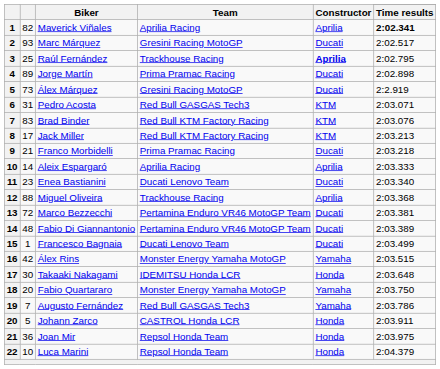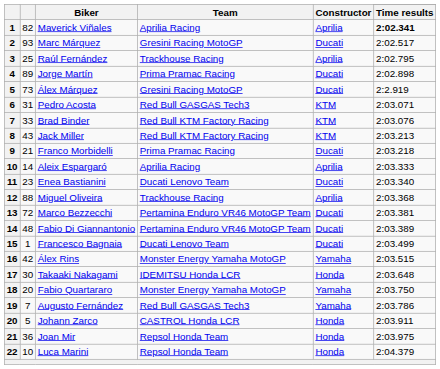Raúl Fernández | Constructor: bold -> normal
Brad Binder | column 2: 83 -> 33
Jack Miller | column 2: 17 -> 43
